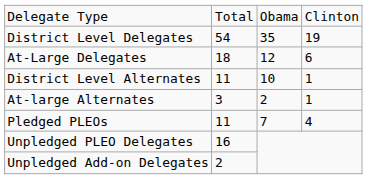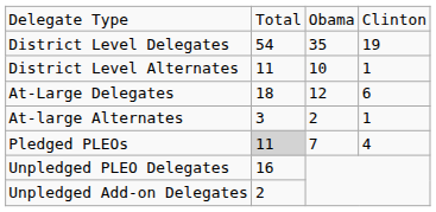rows swapped: District Level Alternates <-> At-Large Delegates
Pledged PLEOs | column 2: no background -> lightgrey background
